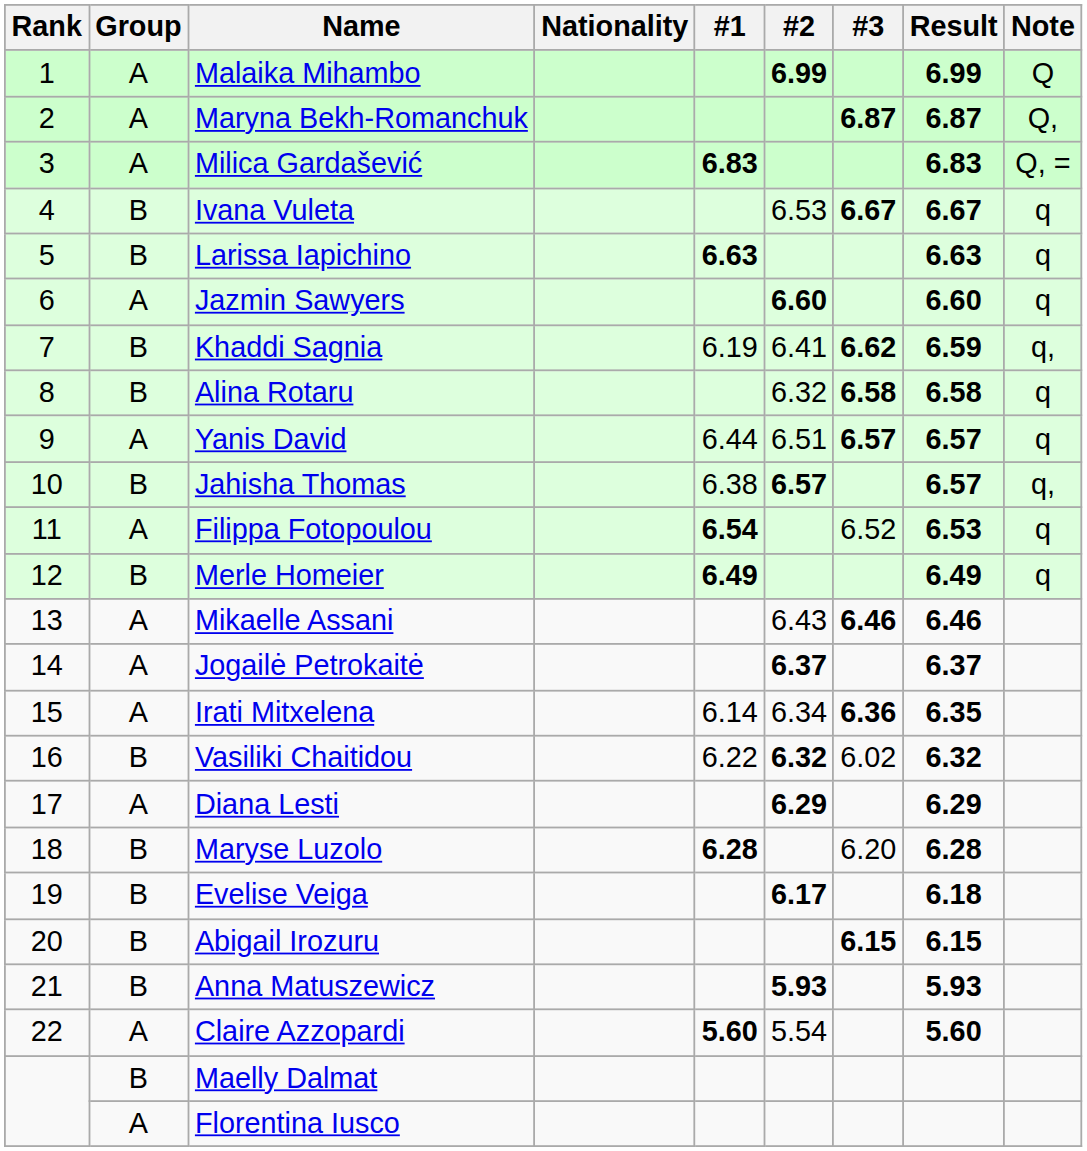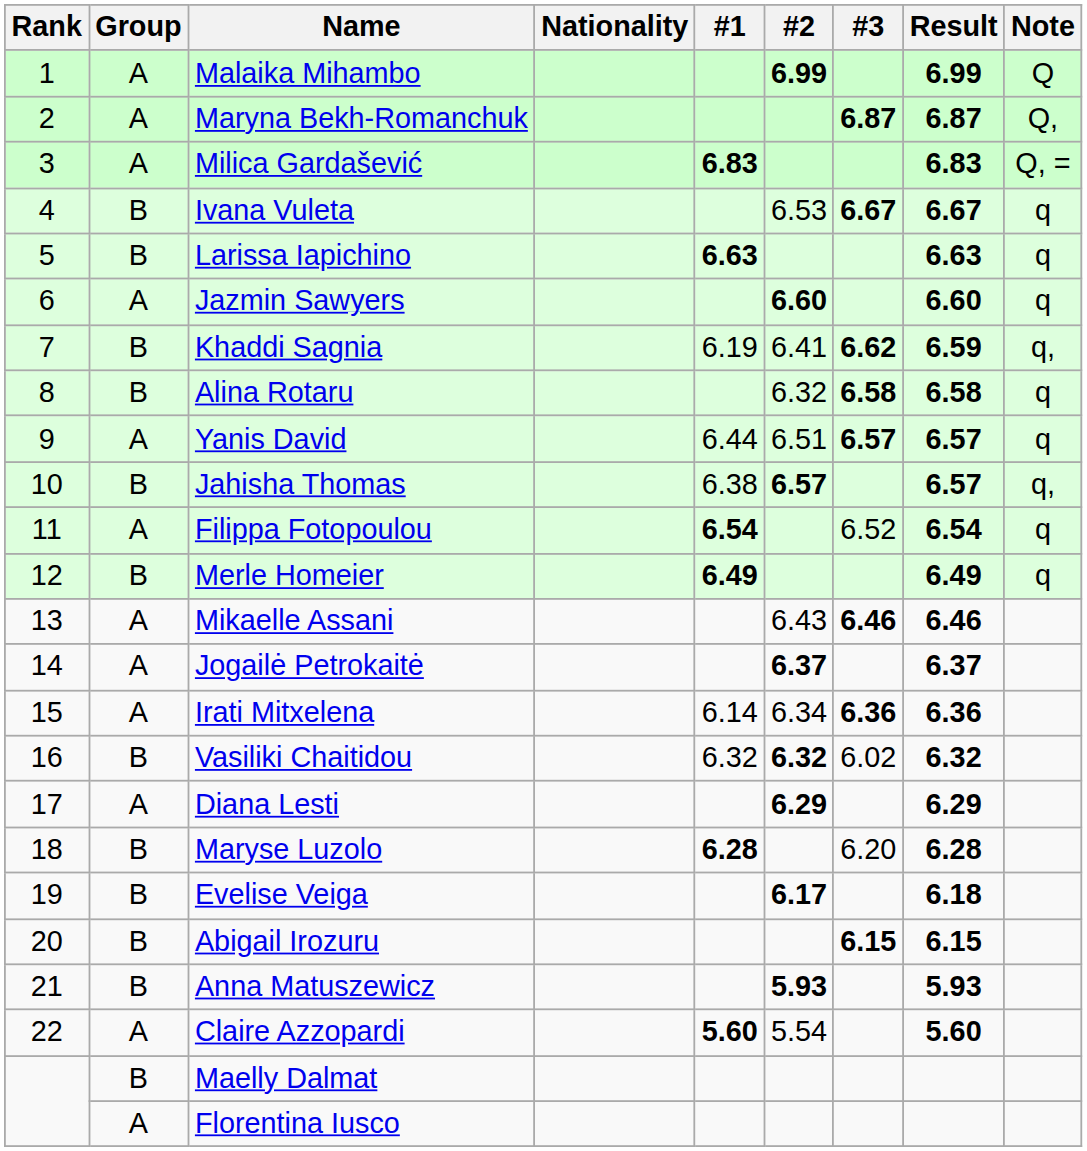Filippa Fotopoulou | Result: 6.53 -> 6.54
Irati Mitxelena | Result: 6.35 -> 6.36
Vasiliki Chaitidou | #1: 6.22 -> 6.32
